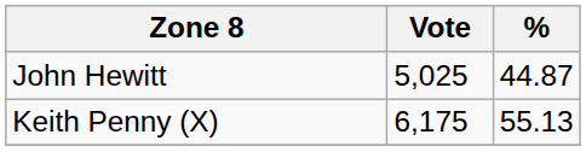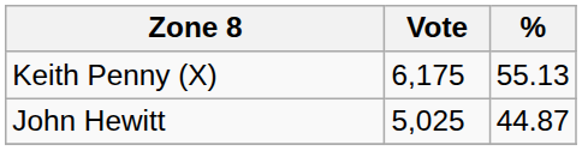rows swapped: Keith Penny (X) <-> John Hewitt
